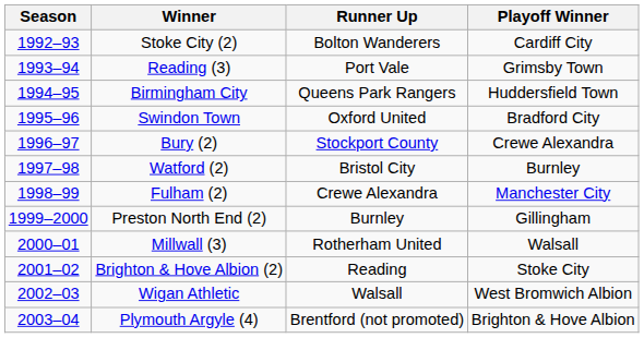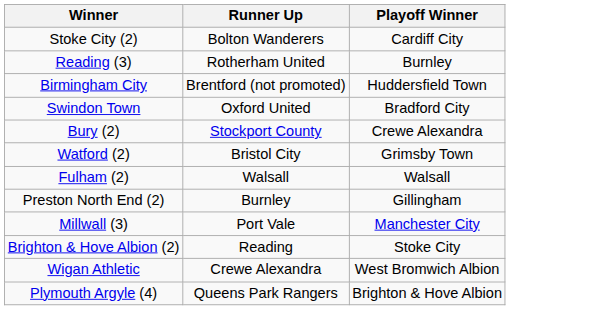- column: Season | 1992–93 | 1993–94 | 1994–95 | 1995–96 | 1996–97 | 1997–98 | 1998–99 | 1999–2000 | 2000–01 | 2001–02 | 2002–03 | 2003–04
Reading (3) | Runner Up: Port Vale -> Rotherham United
Reading (3) | Playoff Winner: Grimsby Town -> Burnley
Birmingham City | Runner Up: Queens Park Rangers -> Brentford (not promoted)
Watford (2) | Playoff Winner: Burnley -> Grimsby Town
Fulham (2) | Runner Up: Crewe Alexandra -> Walsall
Fulham (2) | Playoff Winner: Manchester City -> Walsall
Millwall (3) | Runner Up: Rotherham United -> Port Vale
Millwall (3) | Playoff Winner: Walsall -> Manchester City
Wigan Athletic | Runner Up: Walsall -> Crewe Alexandra
Plymouth Argyle (4) | Runner Up: Brentford (not promoted) -> Queens Park Rangers
